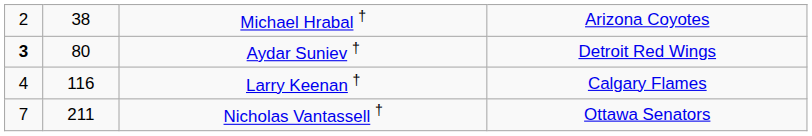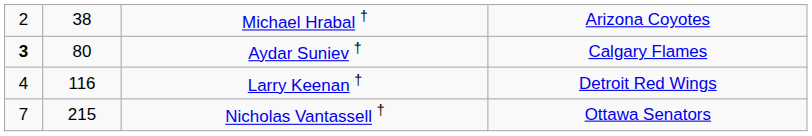Aydar Suniev † | column 4: Detroit Red Wings -> Calgary Flames
Larry Keenan † | column 4: Calgary Flames -> Detroit Red Wings
Nicholas Vantassell † | column 2: 211 -> 215
